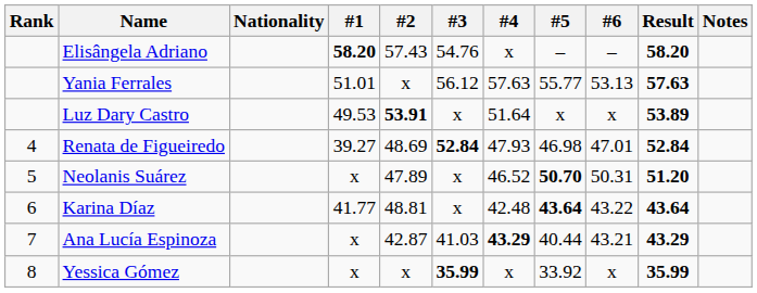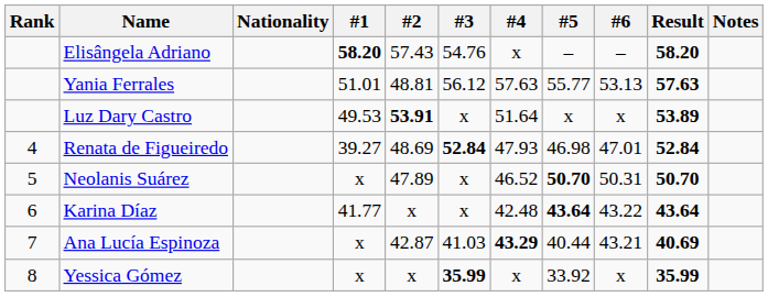Yania Ferrales | #2: x -> 48.81
Neolanis Suárez | Result: 51.20 -> 50.70
Karina Díaz | #2: 48.81 -> x
Ana Lucía Espinoza | Result: 43.29 -> 40.69
